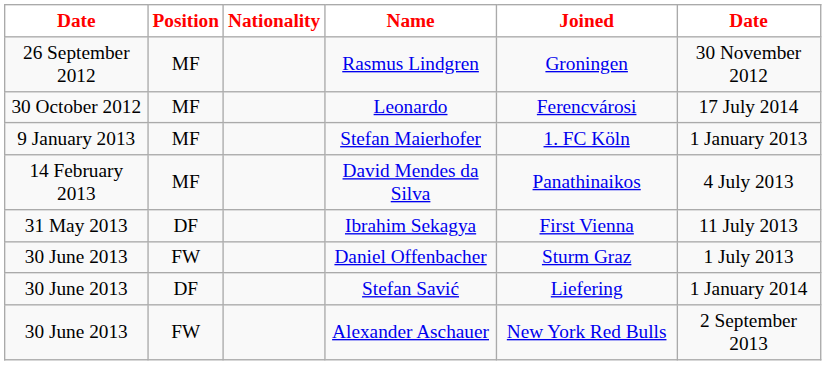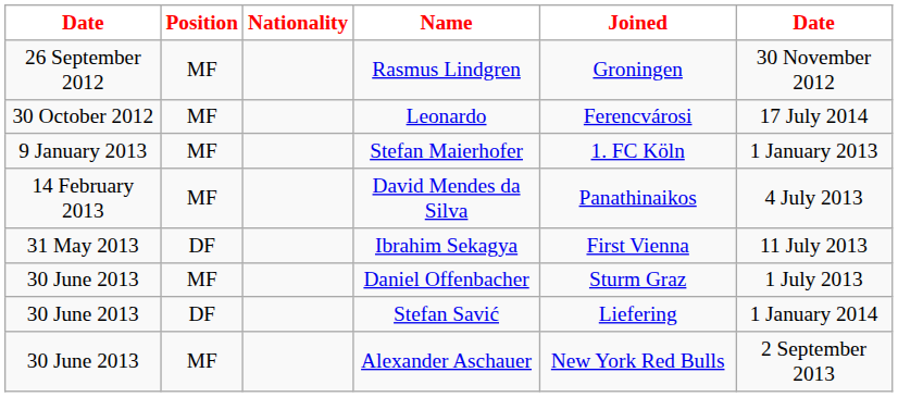Daniel Offenbacher | Position: FW -> MF
Alexander Aschauer | Position: FW -> MF
